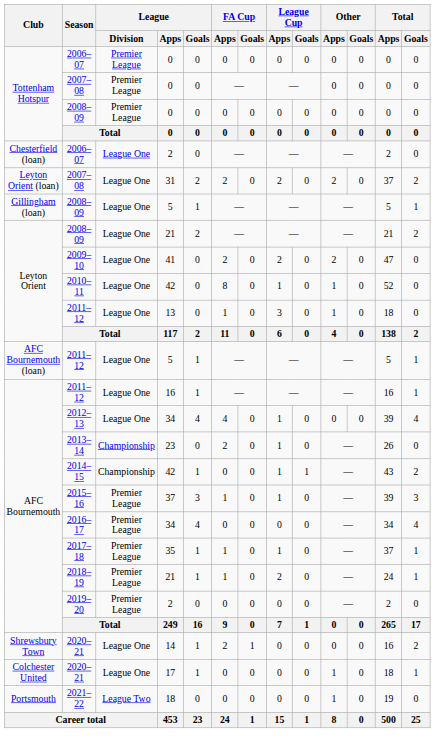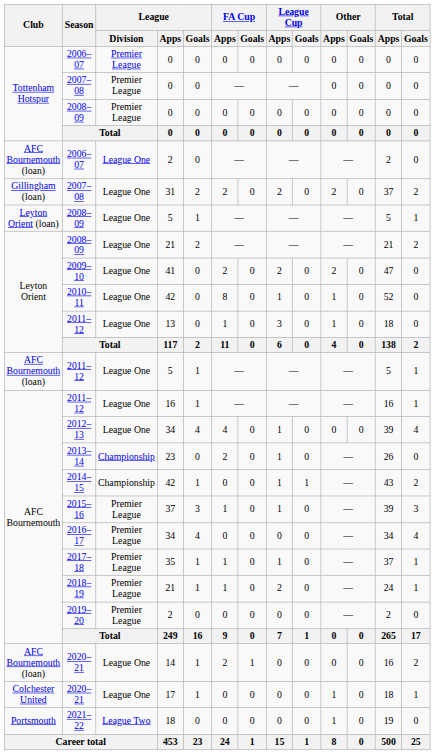2006–07 / 2 | Club: Chesterfield (loan) -> AFC Bournemouth (loan)
2007–08 / 31 | Club: Leyton Orient (loan) -> Gillingham (loan)
2008–09 / 5 | Club: Gillingham (loan) -> Leyton Orient (loan)
2020–21 / 14 | Club: Shrewsbury Town -> AFC Bournemouth (loan)
